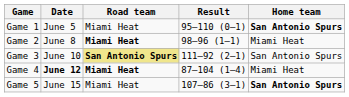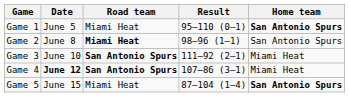Game 2 | Home team: Miami Heat -> San Antonio Spurs
Game 3 | Road team: khaki background -> no background
Game 3 | Home team: San Antonio Spurs -> Miami Heat
Game 4 | Road team: Miami Heat -> San Antonio Spurs
Game 4 | Result: 87–104 (1–4) -> 107–86 (3–1)
Game 5 | Result: 107–86 (3–1) -> 87–104 (1–4)
